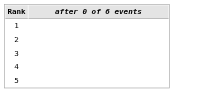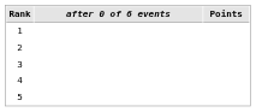+ column: Points
